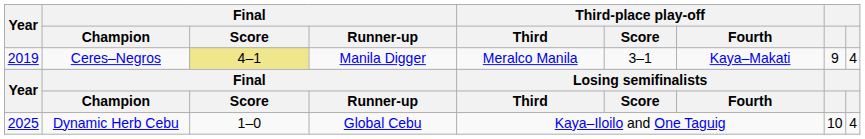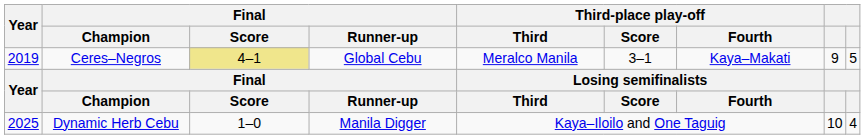Ceres–Negros | Final / Runner-up: Manila Digger -> Global Cebu
Ceres–Negros | column 9: 4 -> 5
Dynamic Herb Cebu | Final / Runner-up: Global Cebu -> Manila Digger
